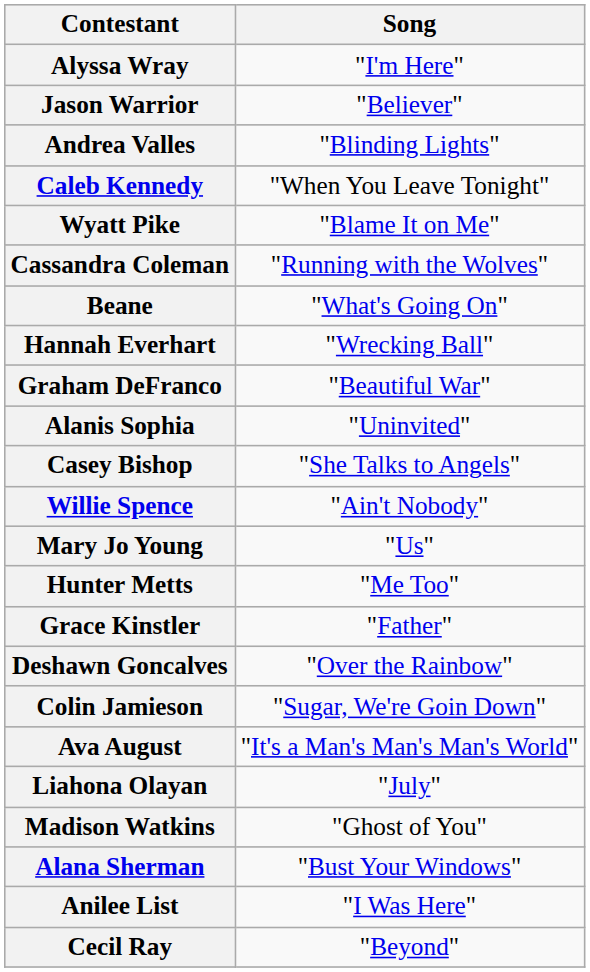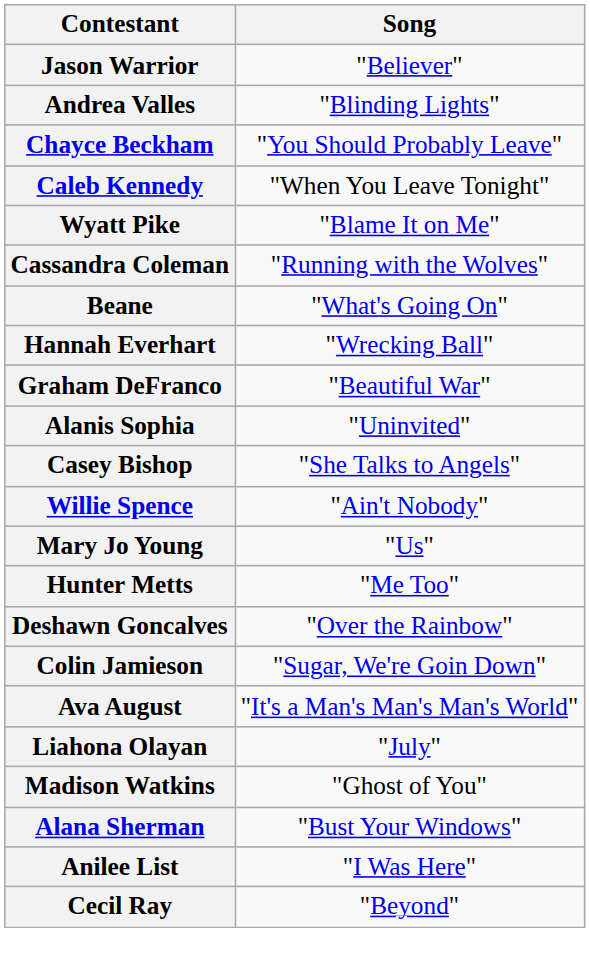- row: Alyssa Wray | "I'm Here"
+ row: Chayce Beckham | "You Should Probably Leave"
- row: Grace Kinstler | "Father"
